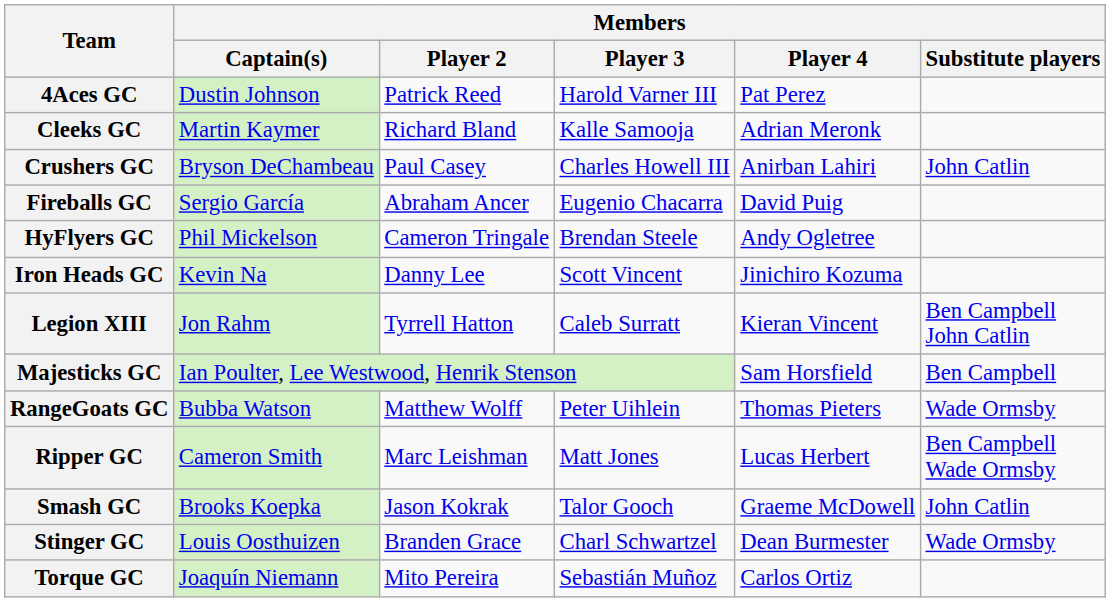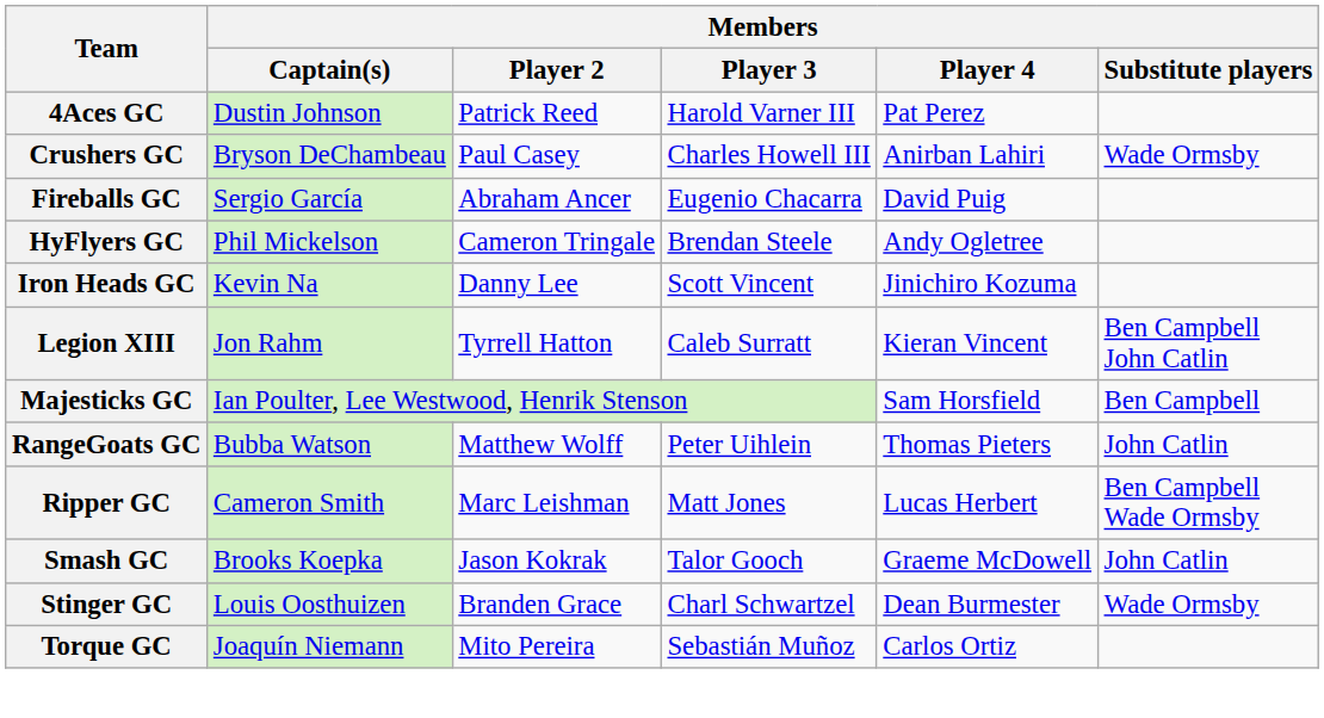- row: Cleeks GC | Martin Kaymer | Richard Bland | Kalle Samooja | Adrian Meronk
Crushers GC | Members / Substitute players: John Catlin -> Wade Ormsby
RangeGoats GC | Members / Substitute players: Wade Ormsby -> John Catlin
